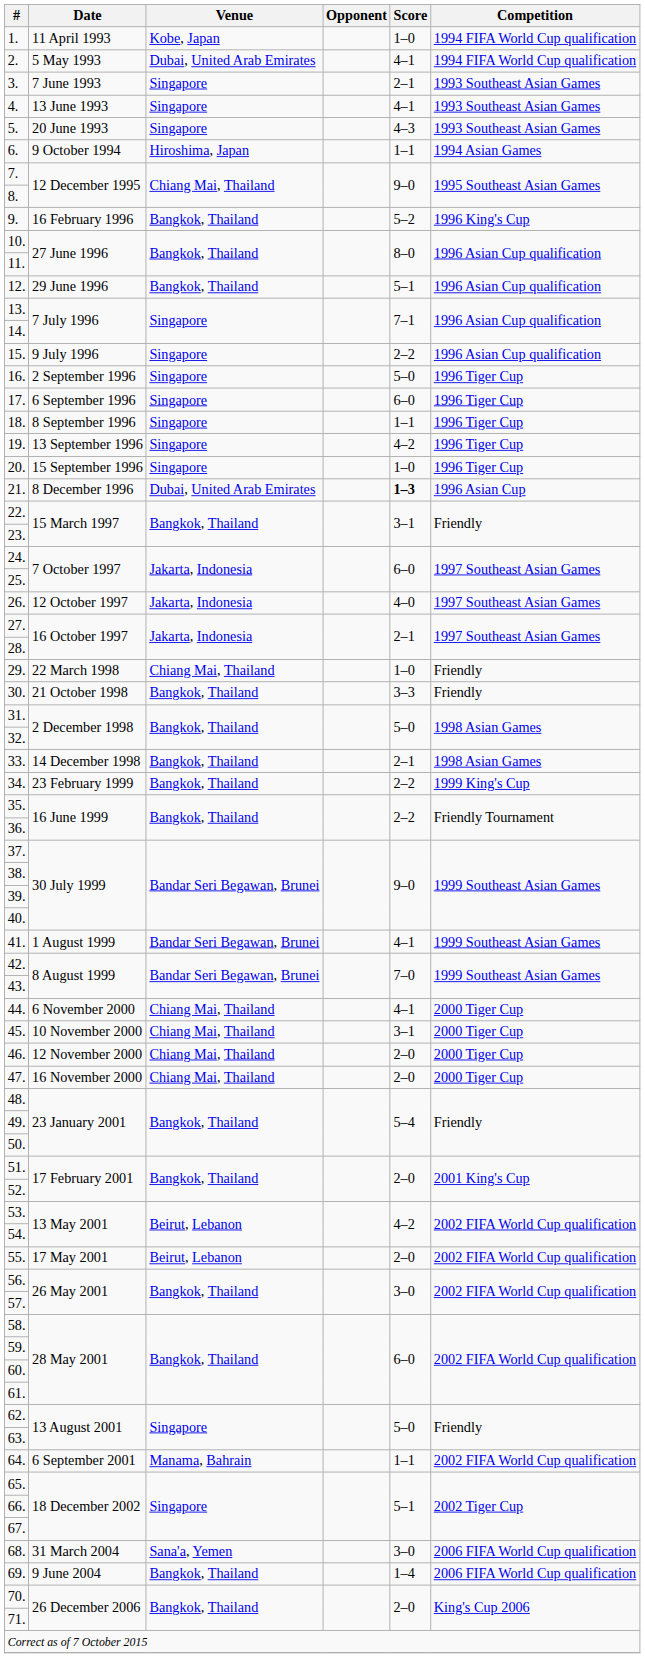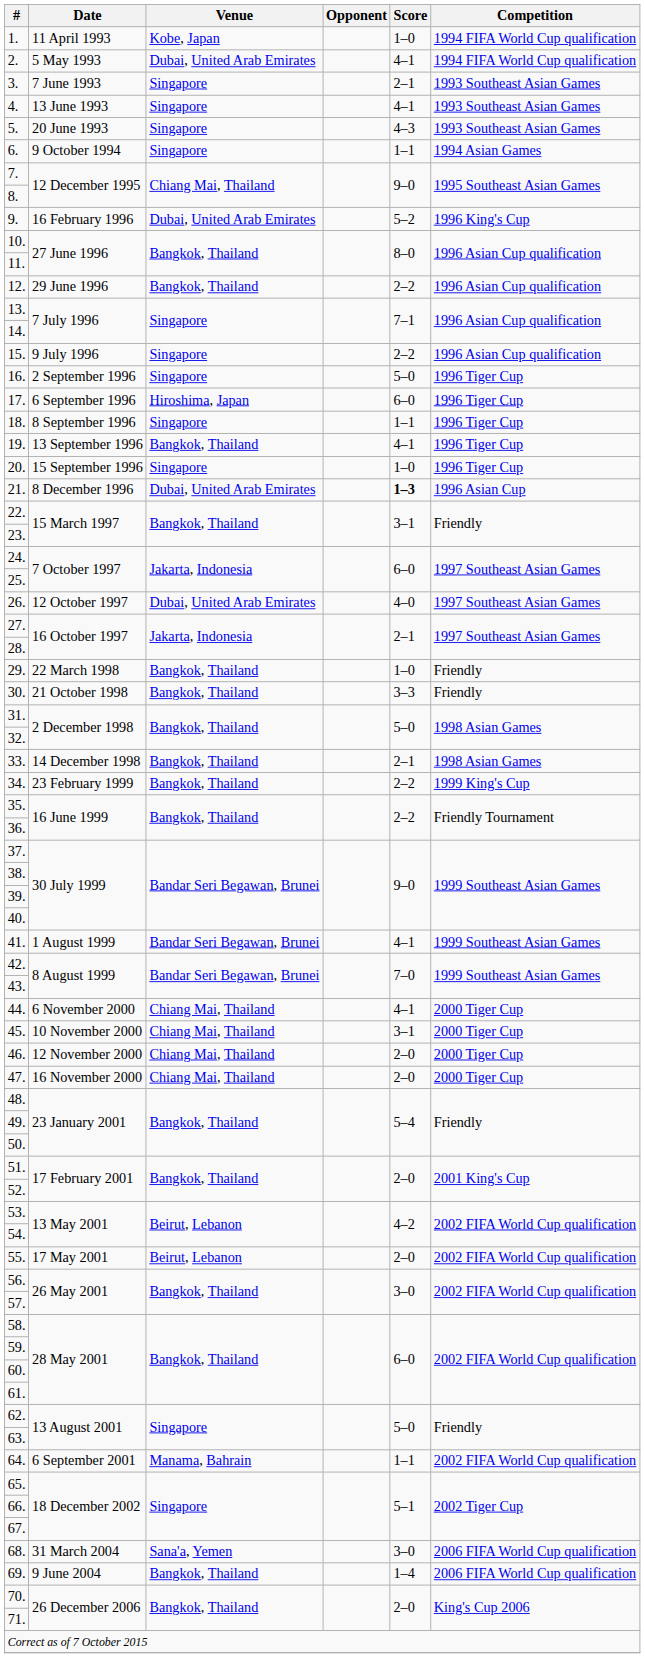6. | Venue: Hiroshima, Japan -> Singapore
9. | Venue: Bangkok, Thailand -> Dubai, United Arab Emirates
12. | Score: 5–1 -> 2–2
17. | Venue: Singapore -> Hiroshima, Japan
19. | Venue: Singapore -> Bangkok, Thailand
19. | Score: 4–2 -> 4–1
26. | Venue: Jakarta, Indonesia -> Dubai, United Arab Emirates
29. | Venue: Chiang Mai, Thailand -> Bangkok, Thailand
